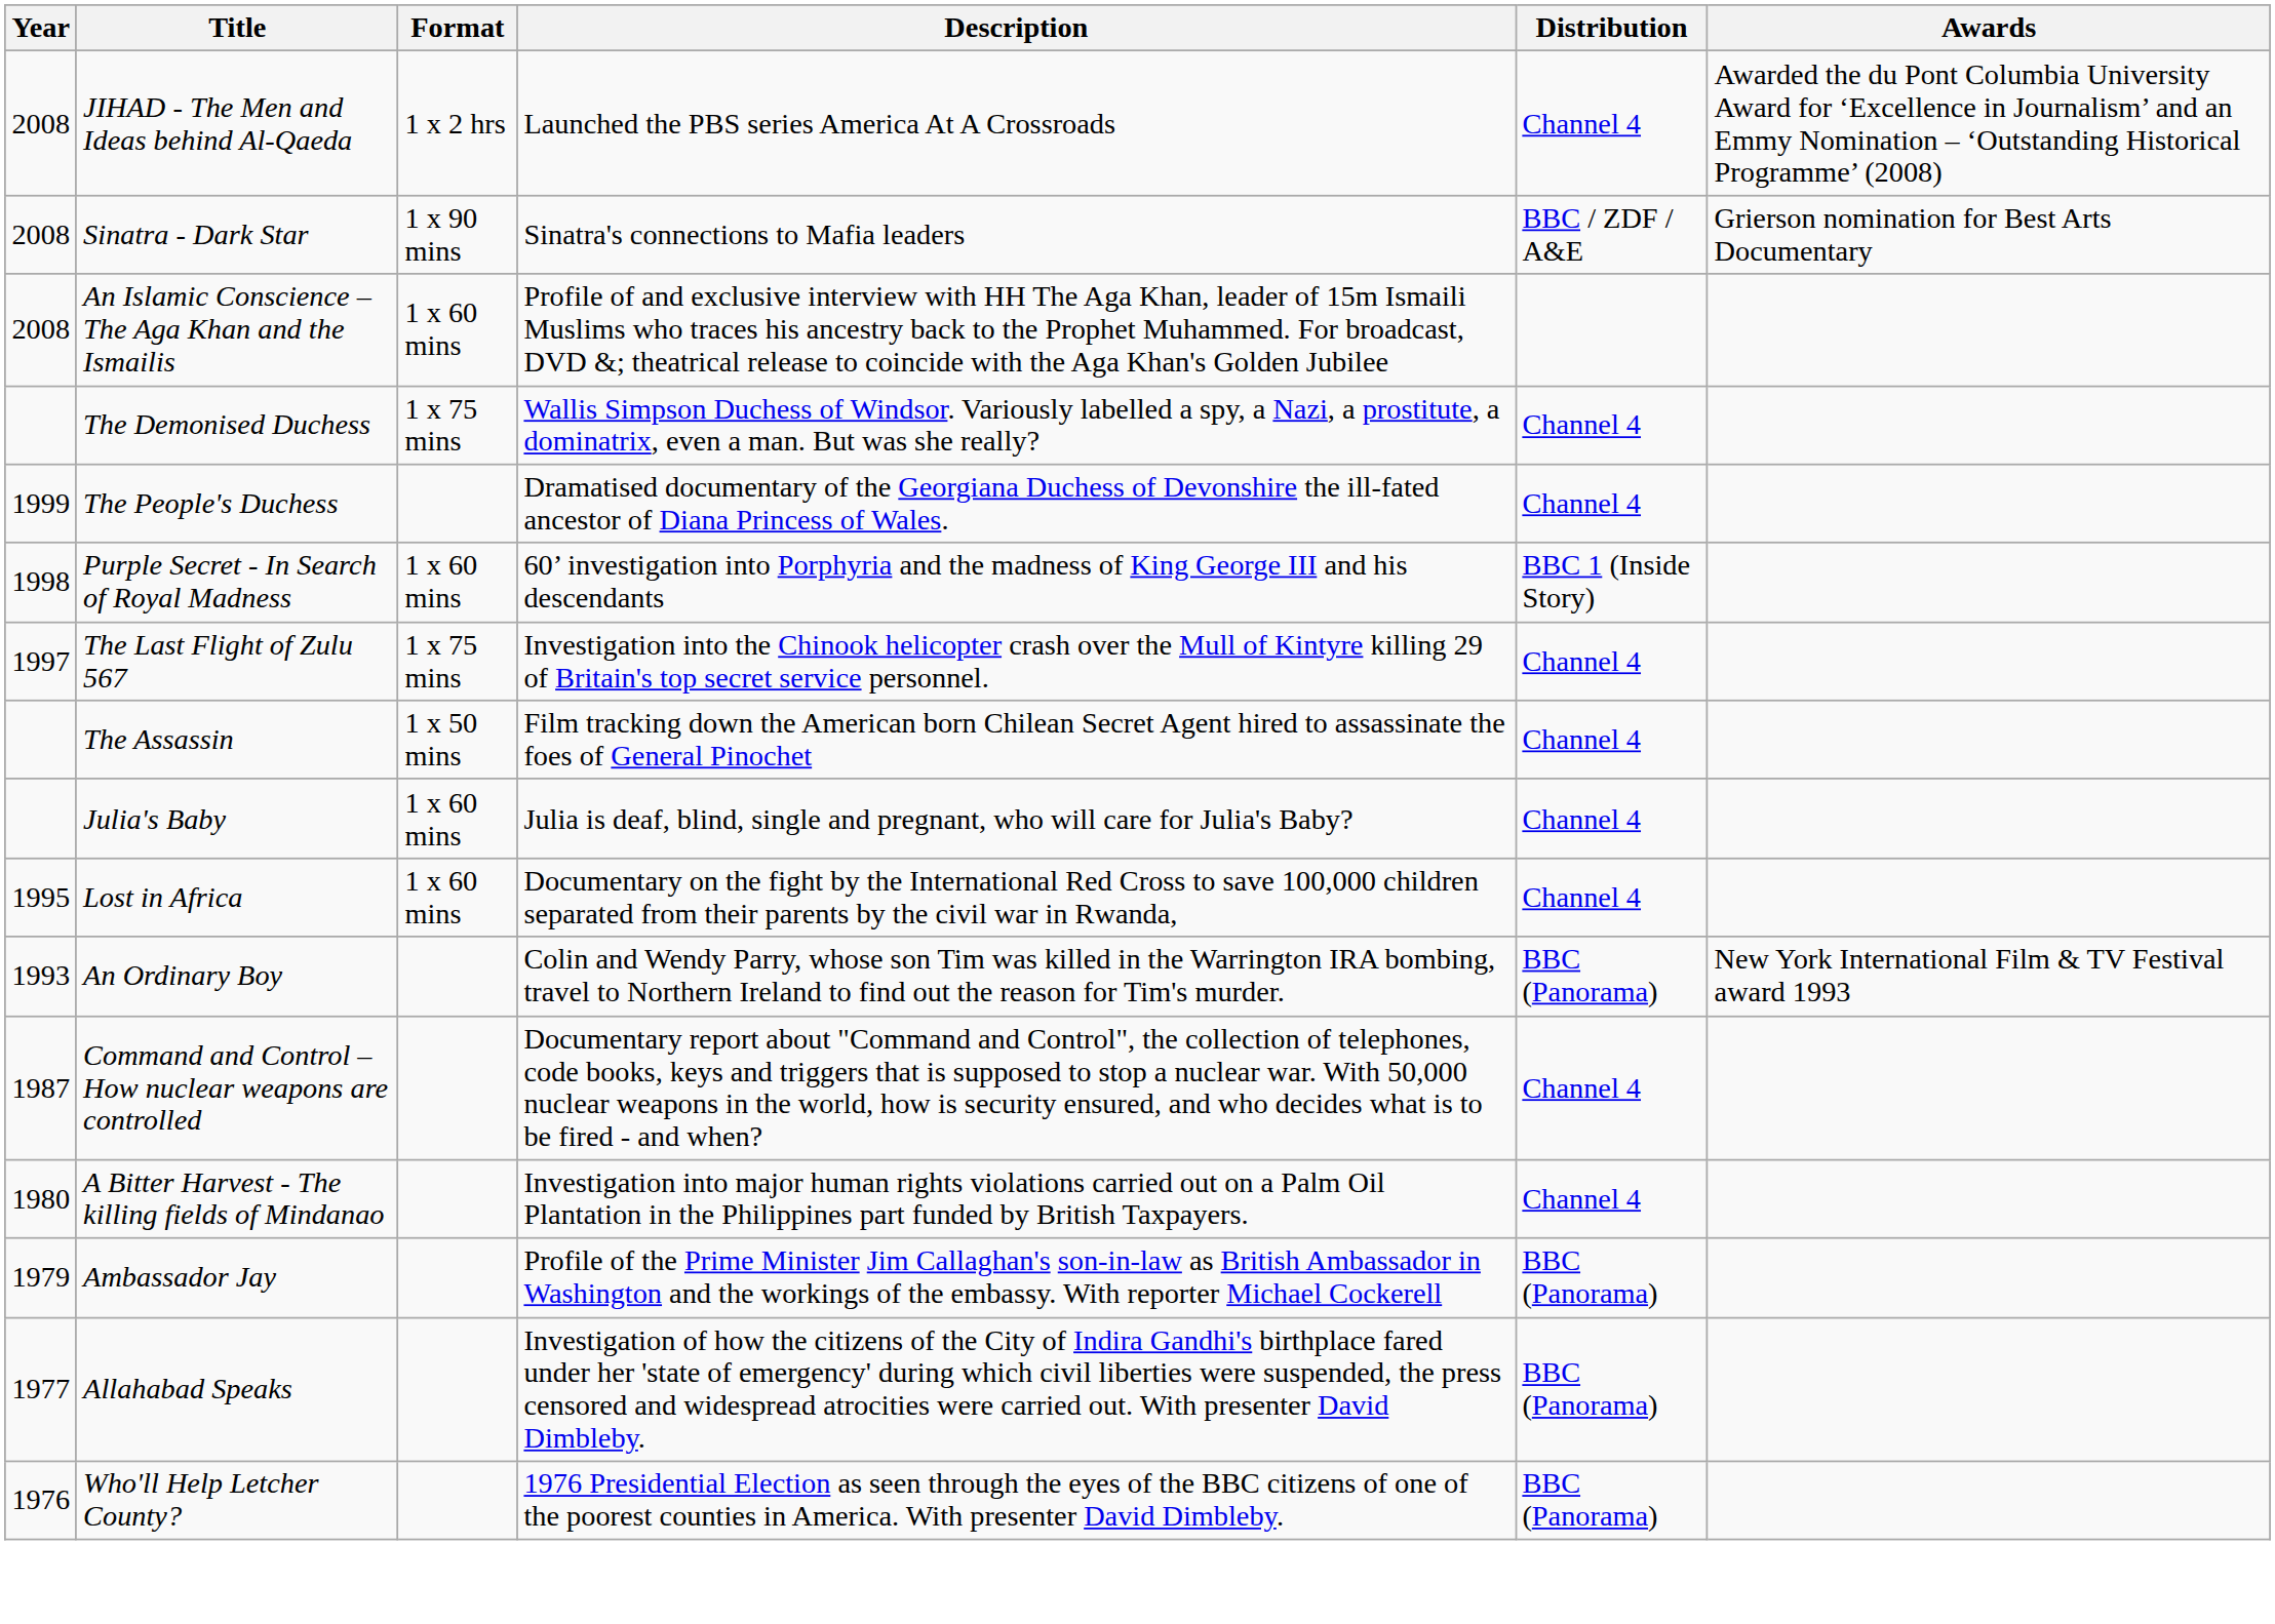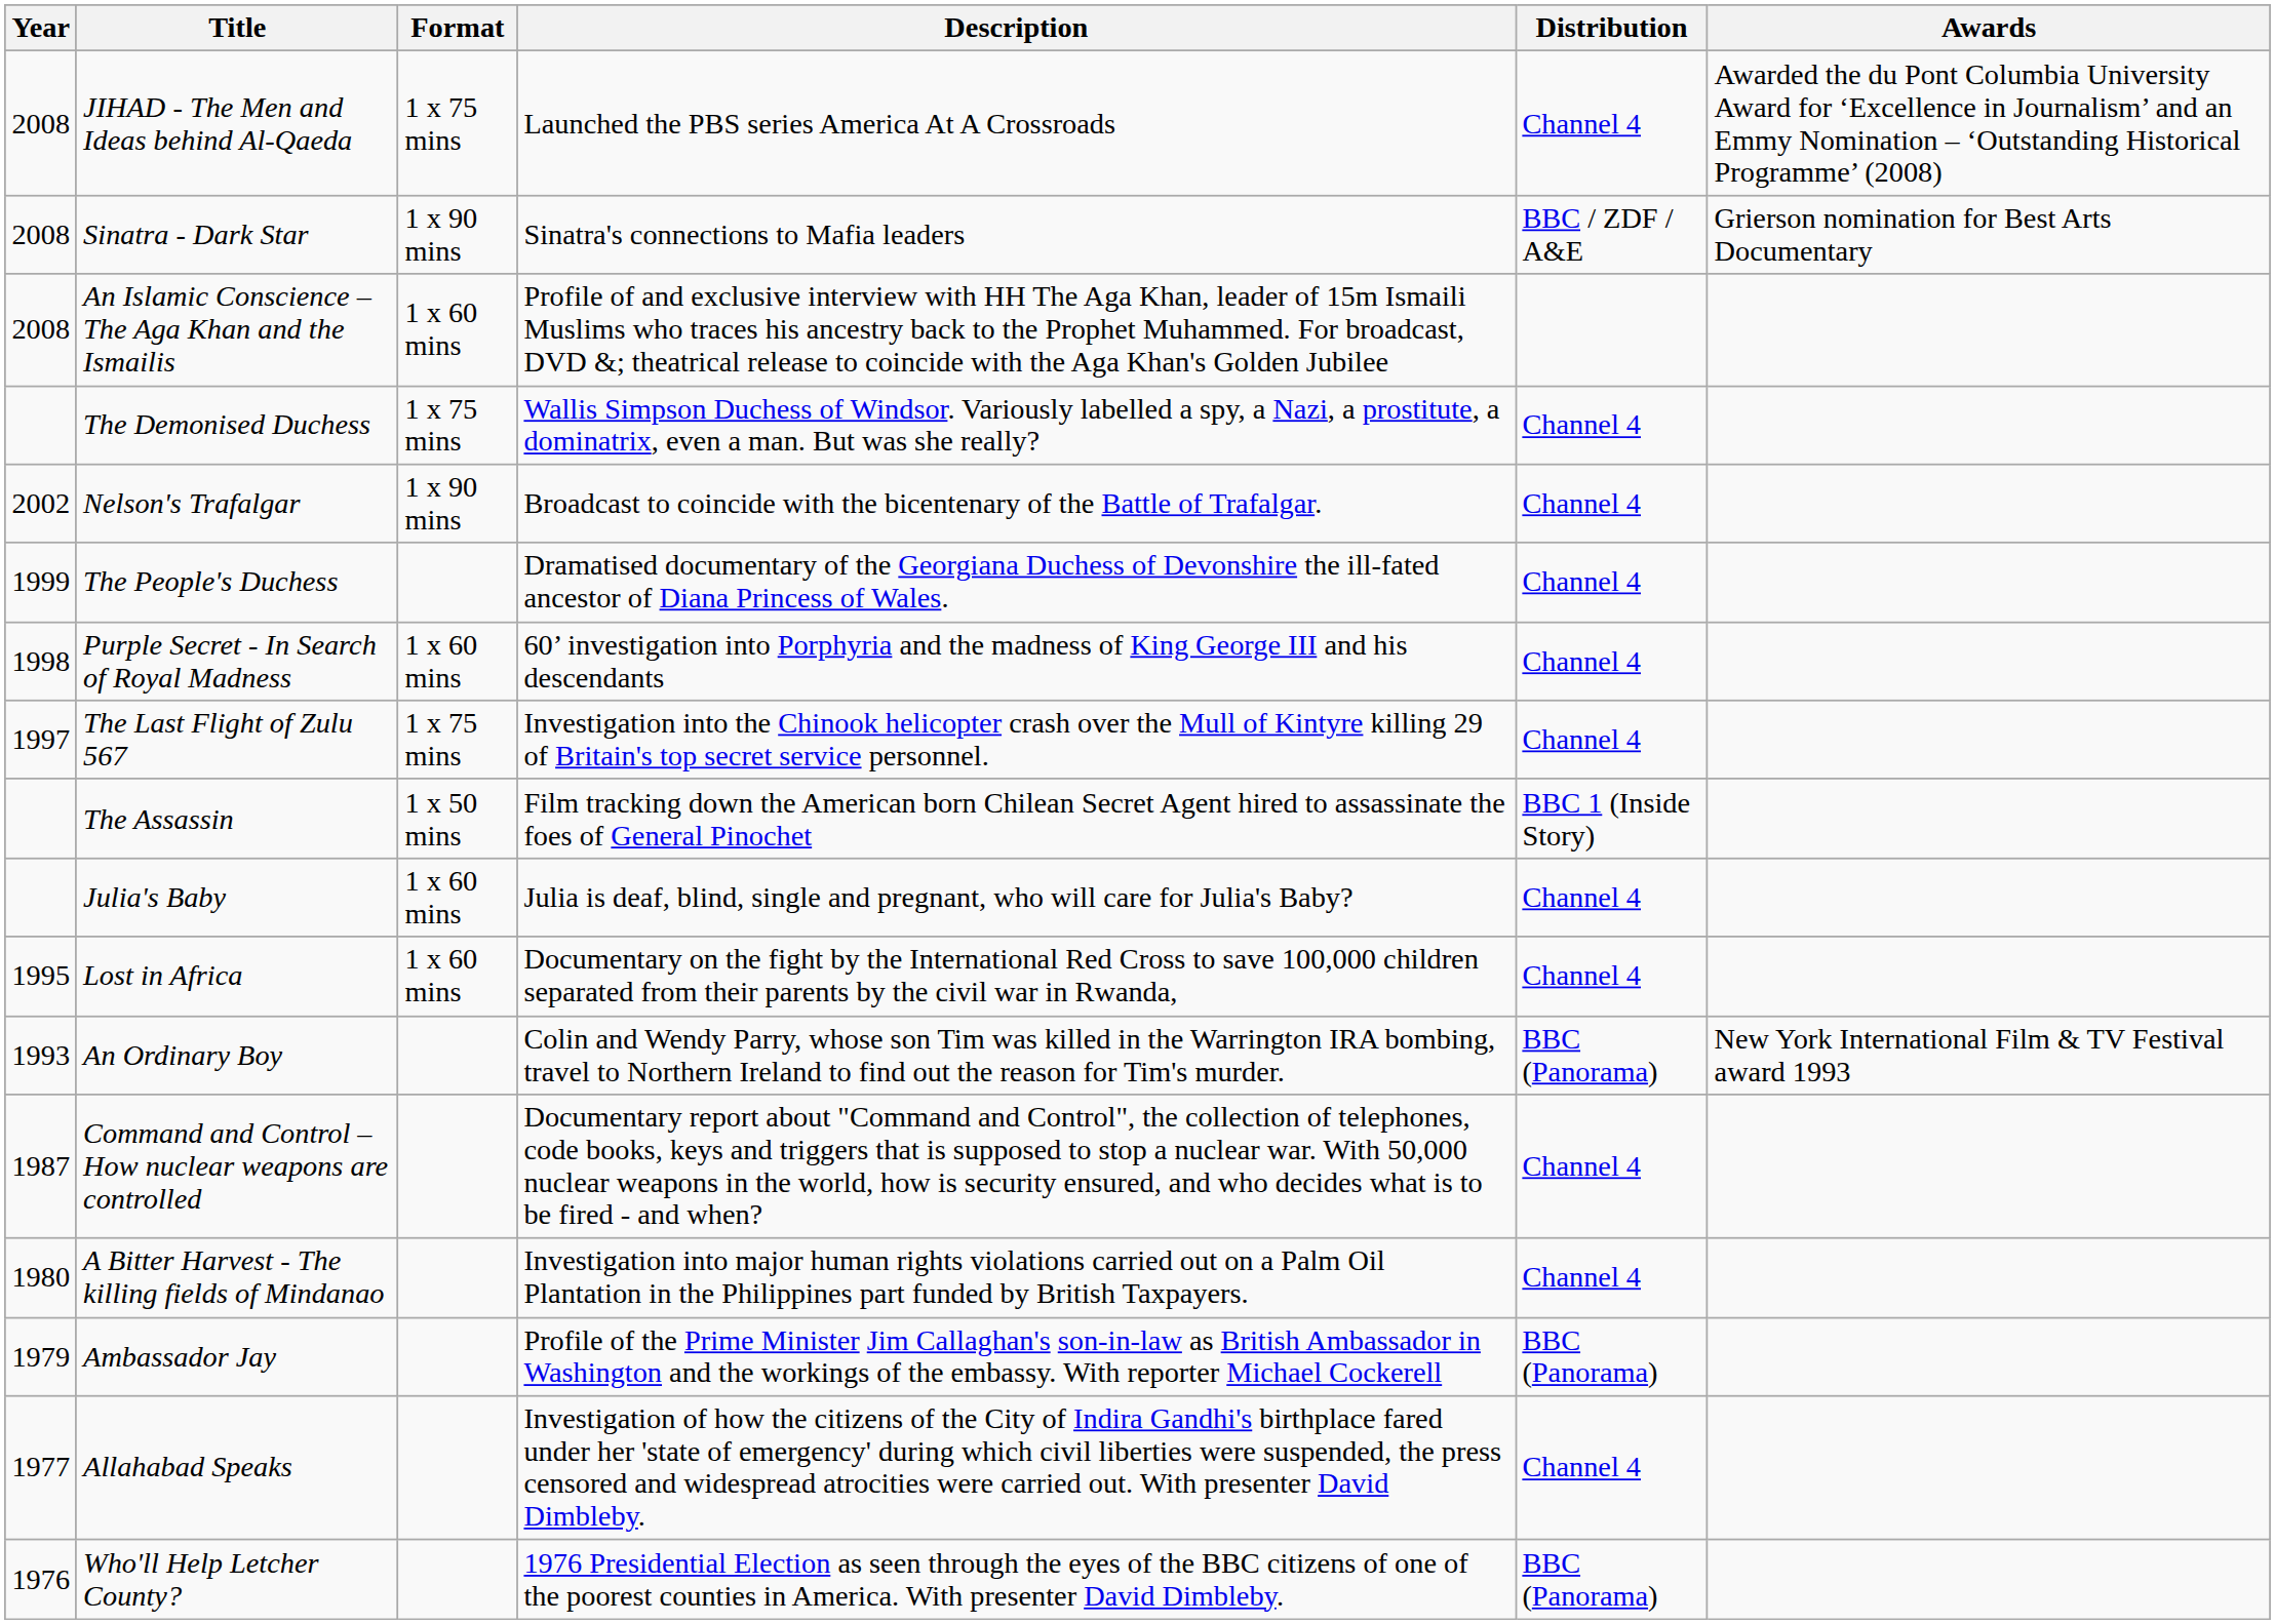JIHAD - The Men and Ideas behind Al-Qaeda | Format: 1 x 2 hrs -> 1 x 75 mins
+ row: 2002 | Nelson's Trafalgar | 1 x 90 mins | Broadcast to coincide with the bicentenary of the Battle of Trafalgar. | Channel 4
Purple Secret - In Search of Royal Madness | Distribution: BBC 1 (Inside Story) -> Channel 4
The Assassin | Distribution: Channel 4 -> BBC 1 (Inside Story)
Allahabad Speaks | Distribution: BBC (Panorama) -> Channel 4
